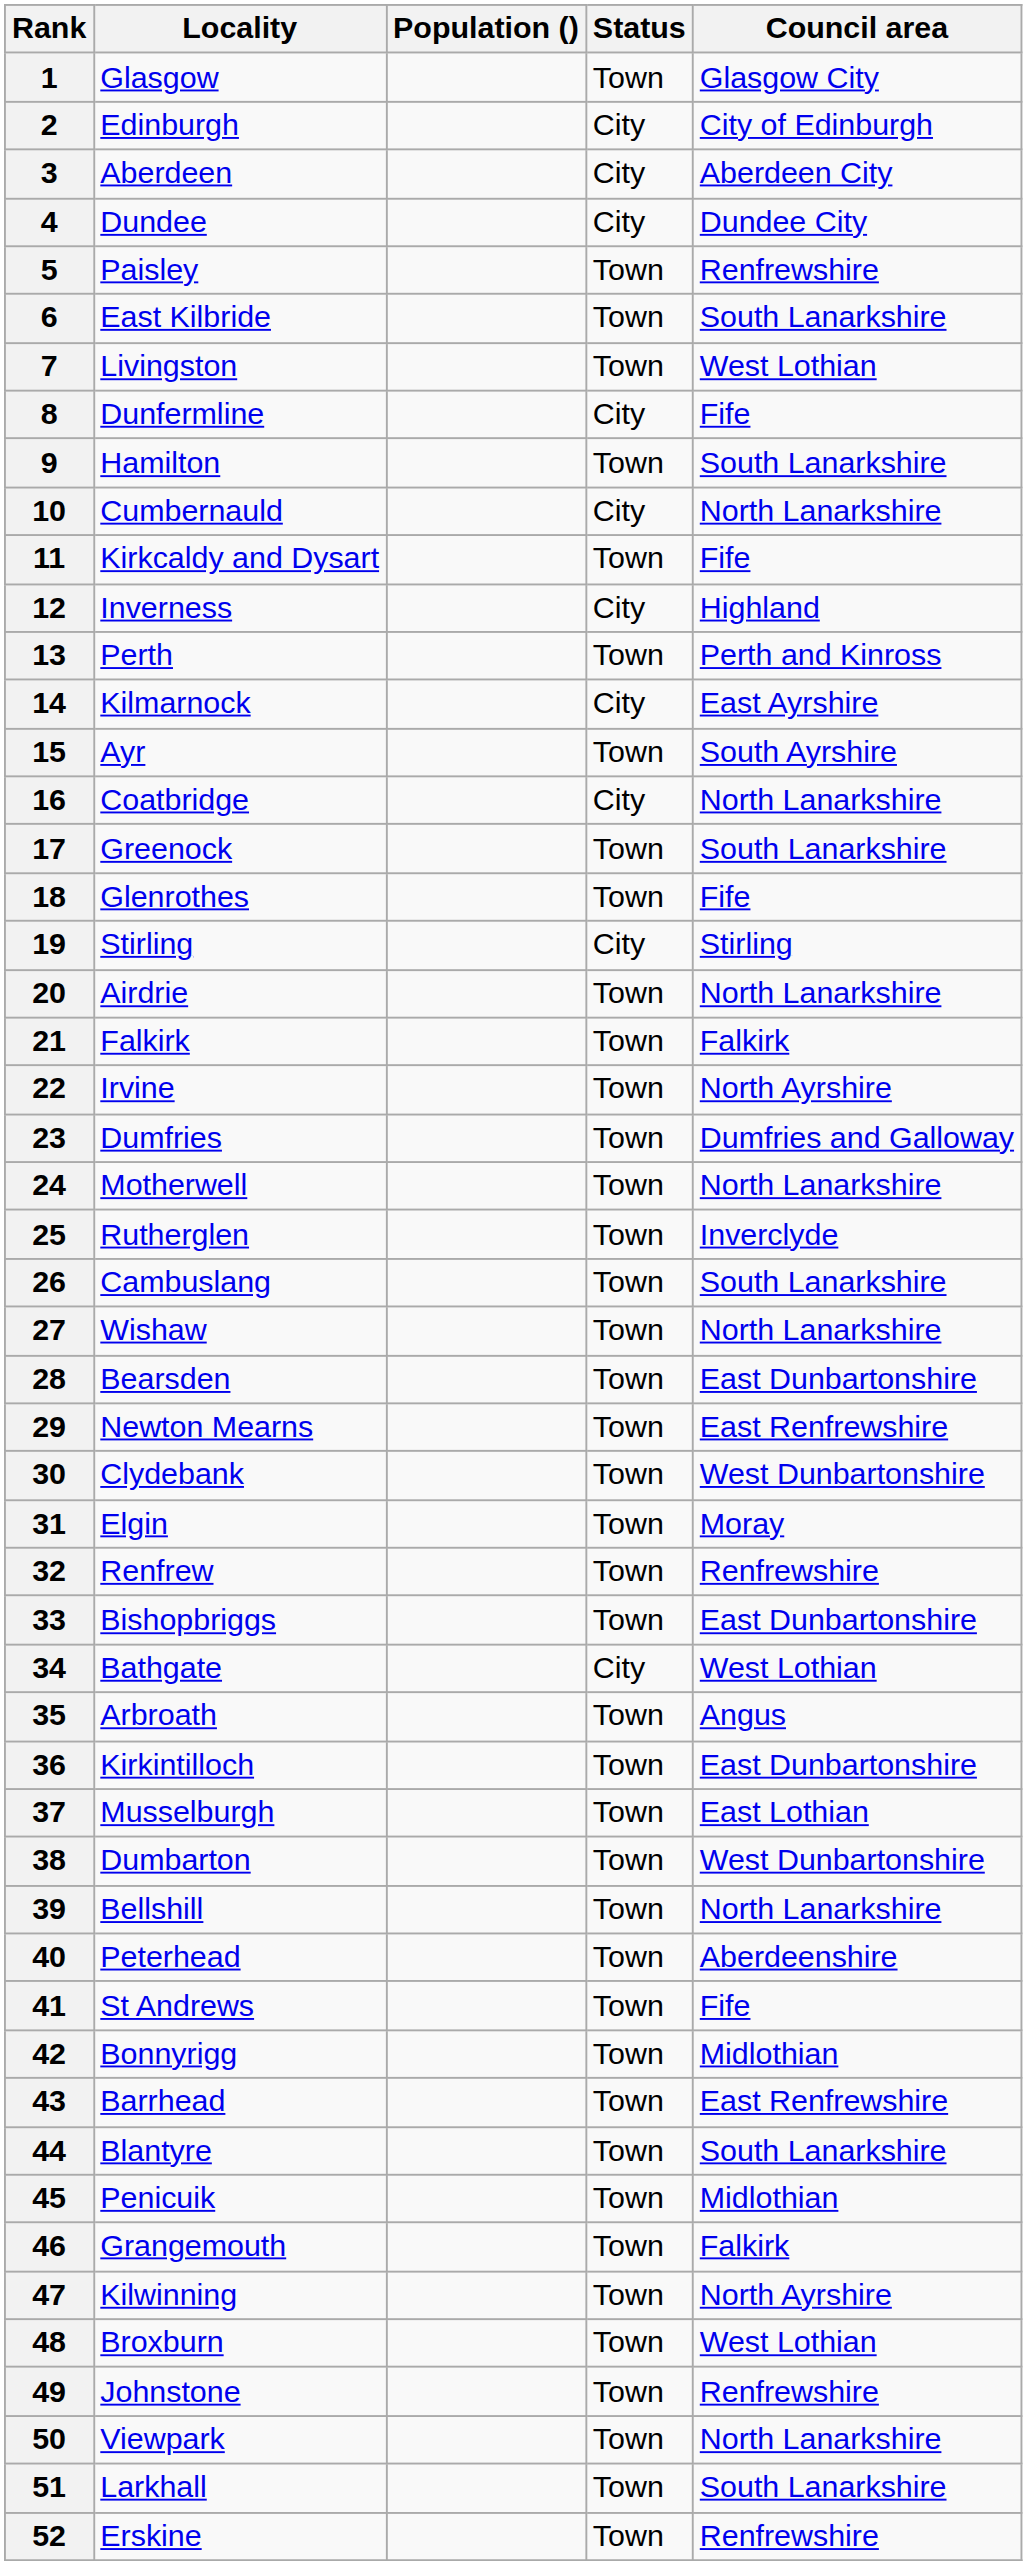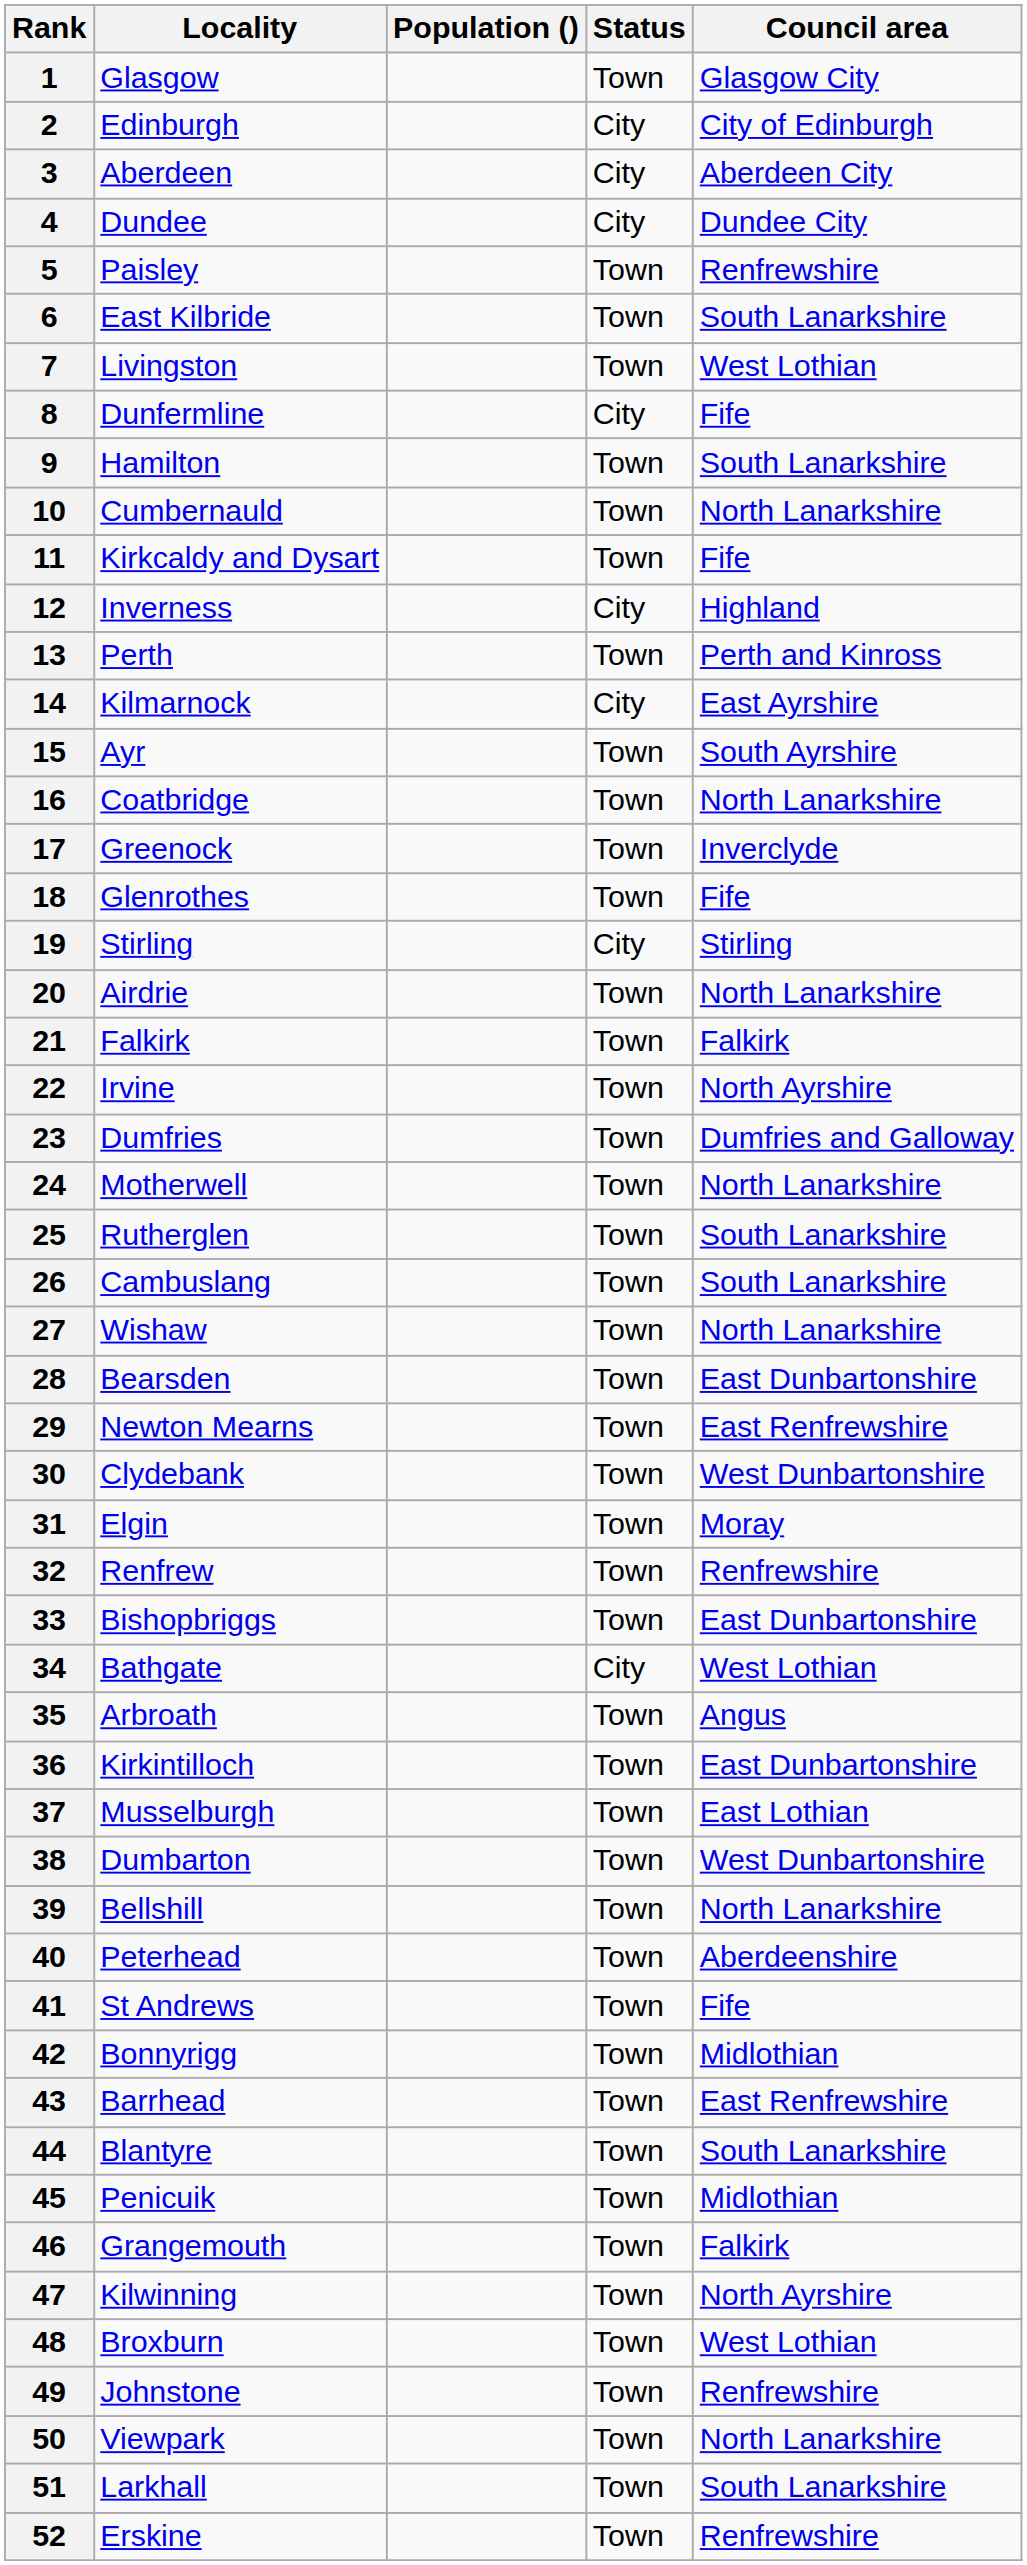10 | Status: City -> Town
16 | Status: City -> Town
17 | Council area: South Lanarkshire -> Inverclyde
25 | Council area: Inverclyde -> South Lanarkshire
